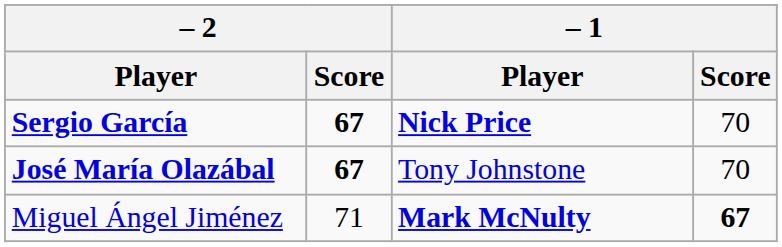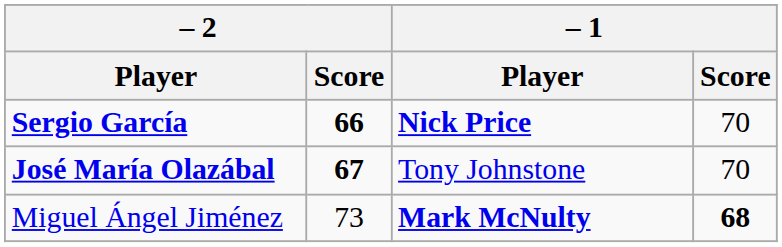Sergio García | – 2 / Score: 67 -> 66
Miguel Ángel Jiménez | – 2 / Score: 71 -> 73
Miguel Ángel Jiménez | – 1 / Score: 67 -> 68
